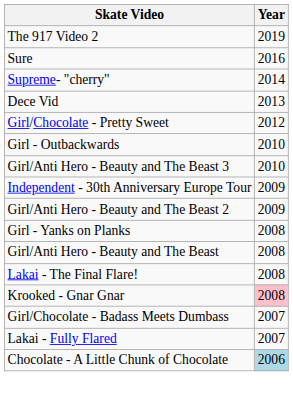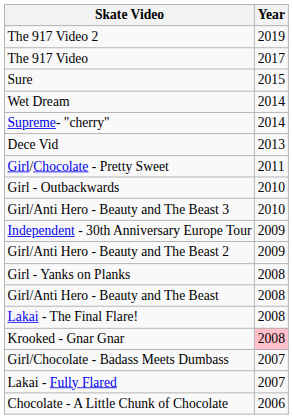+ row: The 917 Video | 2017
Sure | Year: 2016 -> 2015
+ row: Wet Dream | 2014
Girl/Chocolate - Pretty Sweet | Year: 2012 -> 2011
Chocolate - A Little Chunk of Chocolate | Year: lightblue background -> no background
